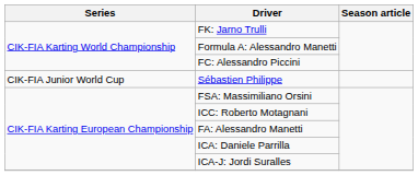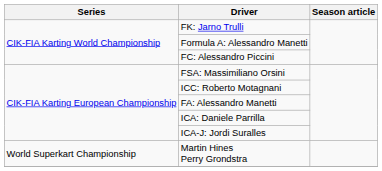- row: CIK-FIA Junior World Cup | Sébastien Philippe
+ row: World Superkart Championship | Martin Hines Perry Grondstra
